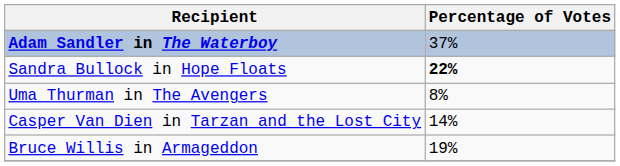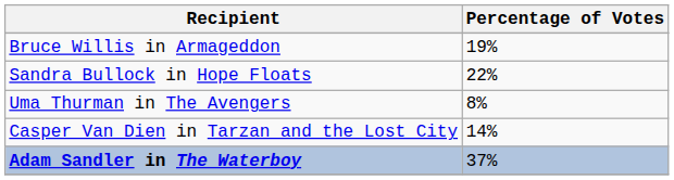rows swapped: Adam Sandler in The Waterboy <-> Bruce Willis in Armageddon
Sandra Bullock in Hope Floats | Percentage of Votes: bold -> normal
